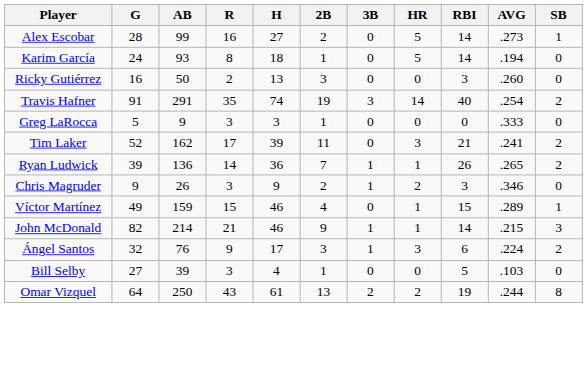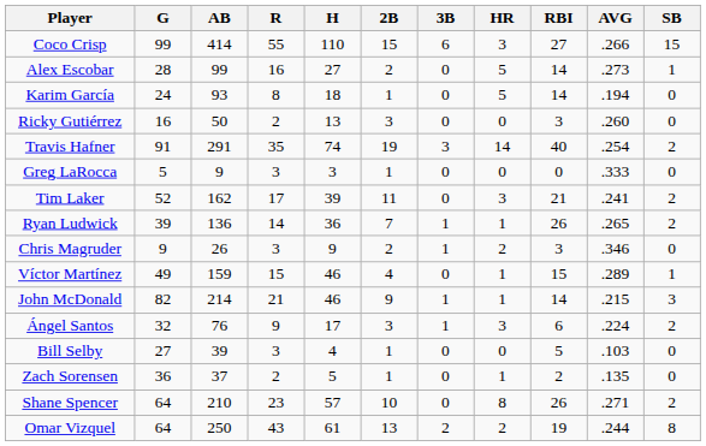+ row: Coco Crisp | 99 | 414 | 55 | 110 | 15 | 6 | 3 | 27 | .266 | 15
+ row: Zach Sorensen | 36 | 37 | 2 | 5 | 1 | 0 | 1 | 2 | .135 | 0
+ row: Shane Spencer | 64 | 210 | 23 | 57 | 10 | 0 | 8 | 26 | .271 | 2
